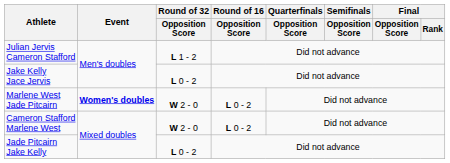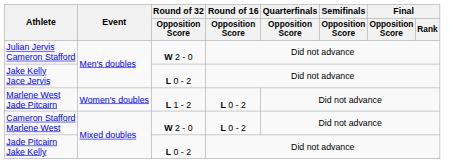Julian Jervis Cameron Stafford | Round of 32 / Opposition Score: L 1 - 2 -> W 2 - 0
Marlene West Jade Pitcairn | Event: bold -> normal
Marlene West Jade Pitcairn | Round of 32 / Opposition Score: W 2 - 0 -> L 1 - 2
